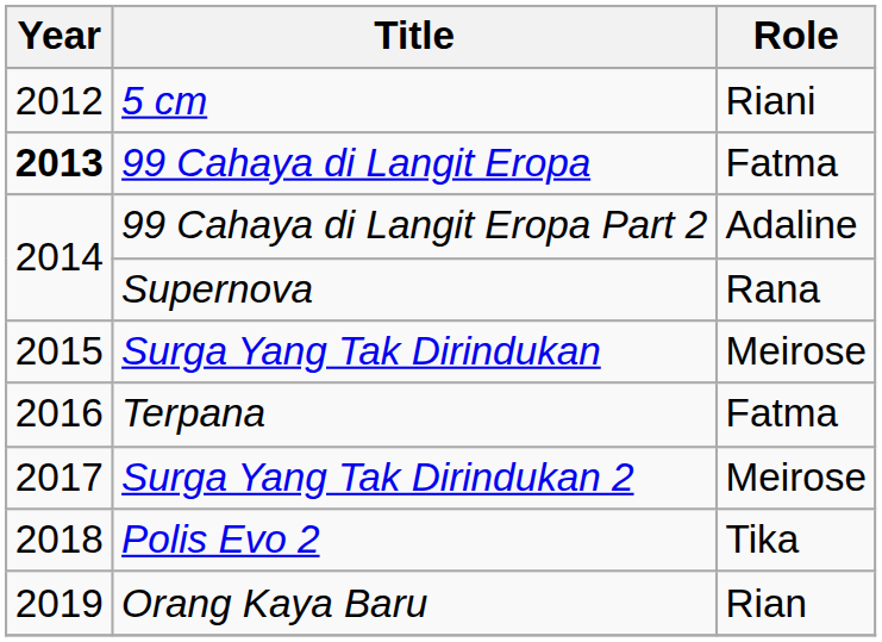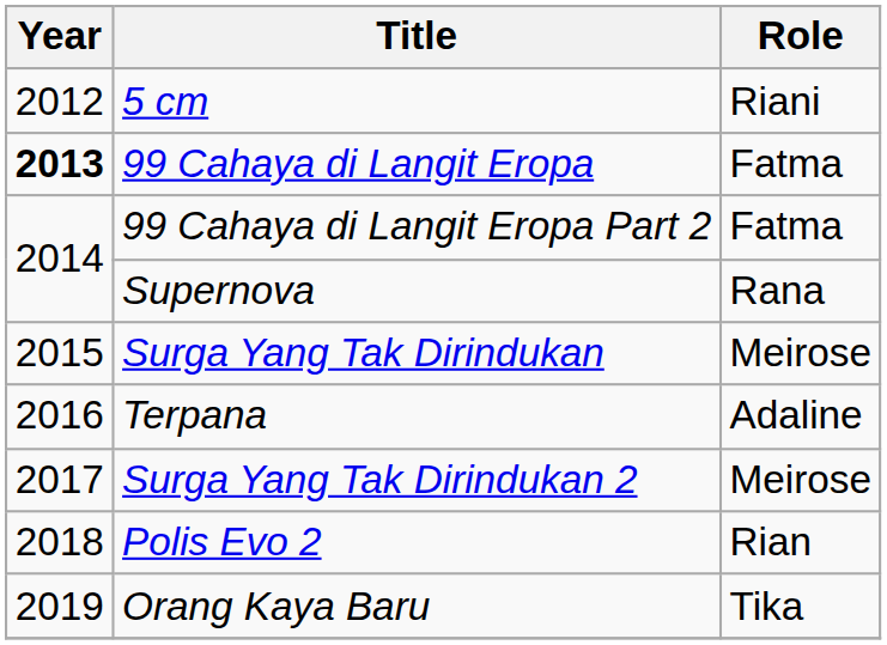99 Cahaya di Langit Eropa Part 2 | Role: Adaline -> Fatma
Terpana | Role: Fatma -> Adaline
Polis Evo 2 | Role: Tika -> Rian
Orang Kaya Baru | Role: Rian -> Tika
